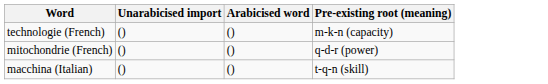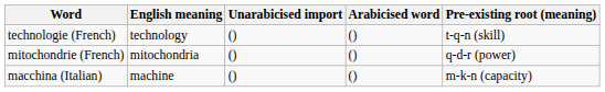+ column: English meaning | technology | mitochondria | machine
technologie (French) | Pre-existing root (meaning): m-k-n (capacity) -> t-q-n (skill)
macchina (Italian) | Pre-existing root (meaning): t-q-n (skill) -> m-k-n (capacity)
